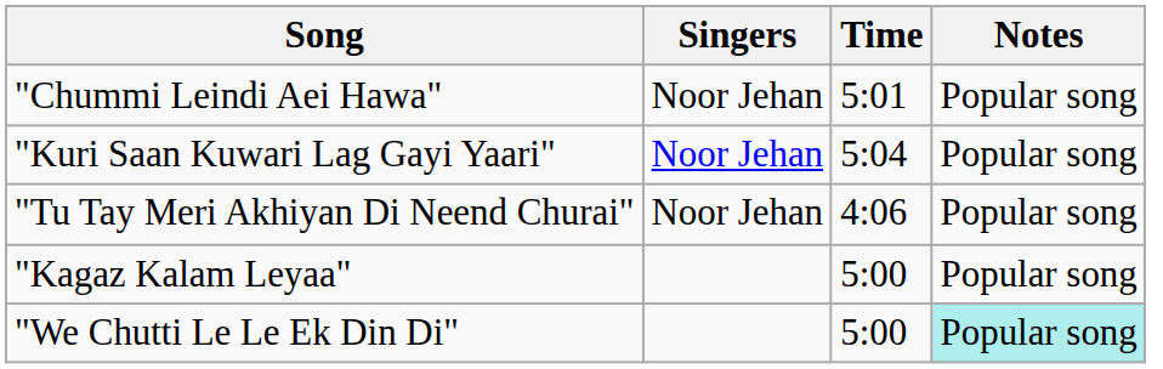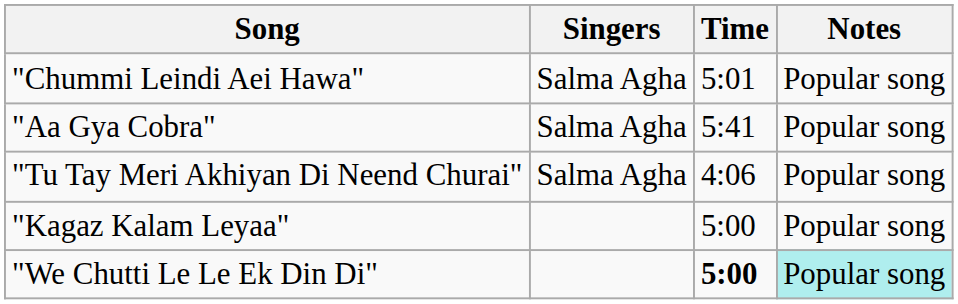"Chummi Leindi Aei Hawa" | Singers: Noor Jehan -> Salma Agha
- row: "Kuri Saan Kuwari Lag Gayi Yaari" | Noor Jehan | 5:04 | Popular song
+ row: "Aa Gya Cobra" | Salma Agha | 5:41 | Popular song
"Tu Tay Meri Akhiyan Di Neend Churai" | Singers: Noor Jehan -> Salma Agha
"We Chutti Le Le Ek Din Di" | Time: normal -> bold
